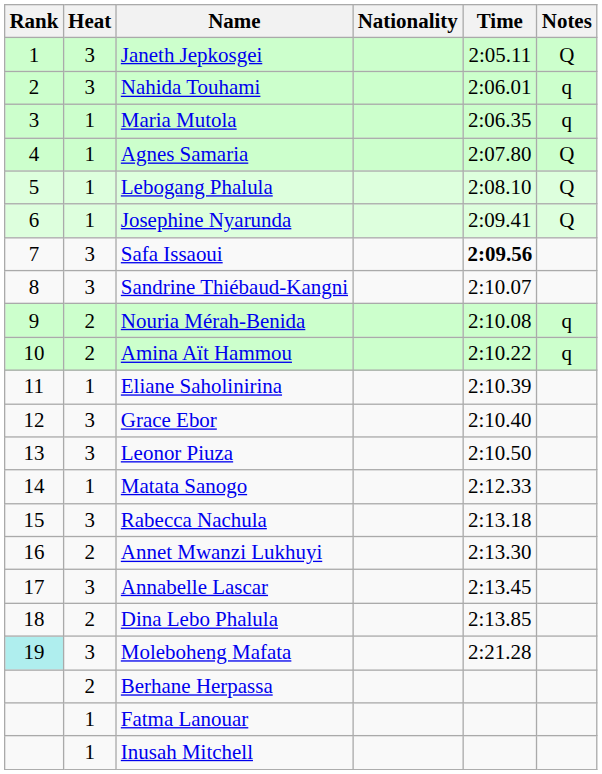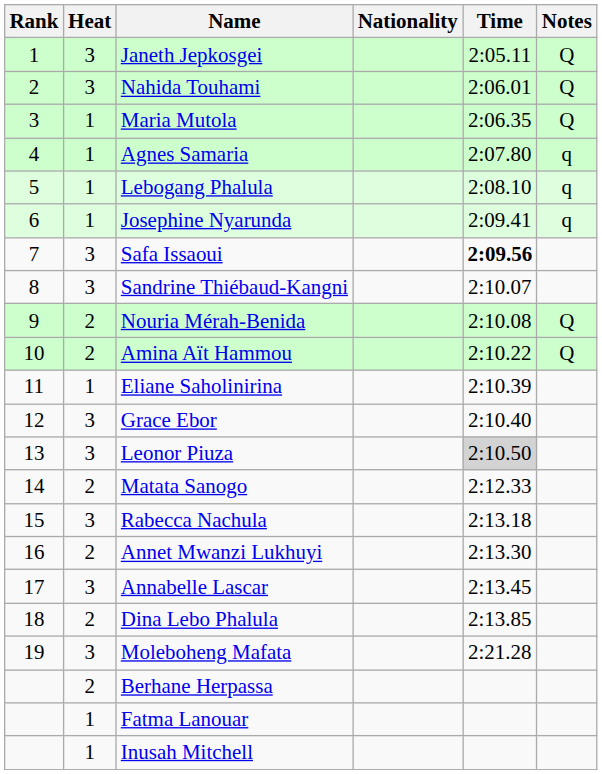Nahida Touhami | Notes: q -> Q
Maria Mutola | Notes: q -> Q
Agnes Samaria | Notes: Q -> q
Lebogang Phalula | Notes: Q -> q
Josephine Nyarunda | Notes: Q -> q
Nouria Mérah-Benida | Notes: q -> Q
Amina Aït Hammou | Notes: q -> Q
Leonor Piuza | Time: no background -> lightgrey background
Matata Sanogo | Heat: 1 -> 2
Moleboheng Mafata | Rank: paleturquoise background -> no background
